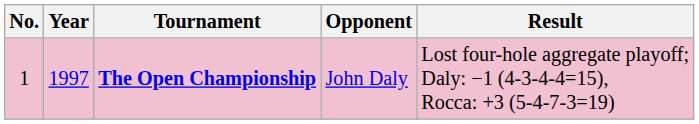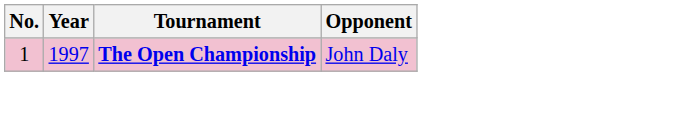- column: Result | Lost four-hole aggregate playoff; Daly: −1 (4-3-4-4=15), Rocca: +3 (5-4-7-3=19)
